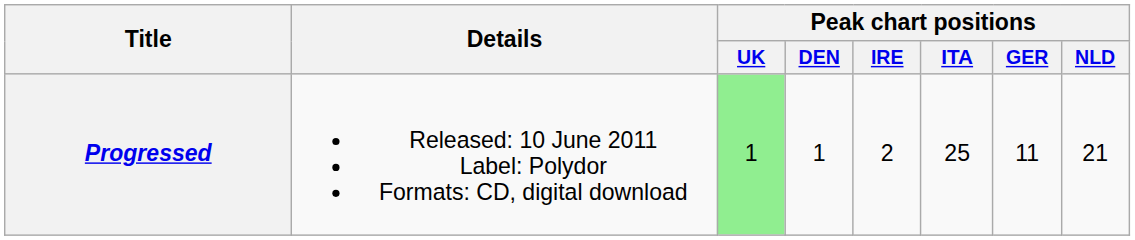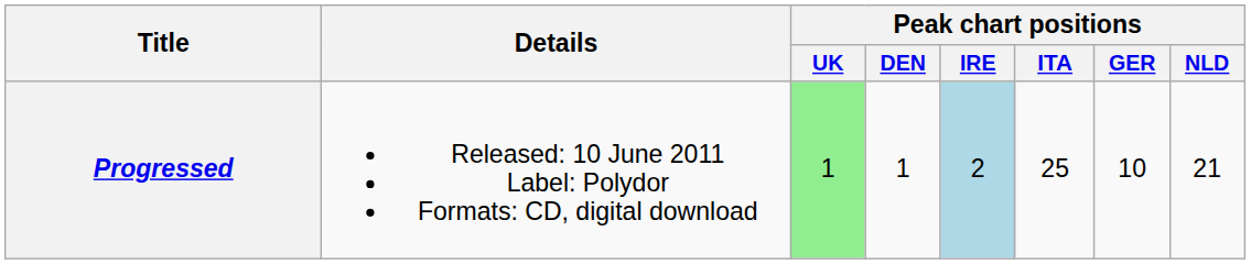Progressed | Peak chart positions / IRE: no background -> lightblue background
Progressed | Peak chart positions / GER: 11 -> 10
